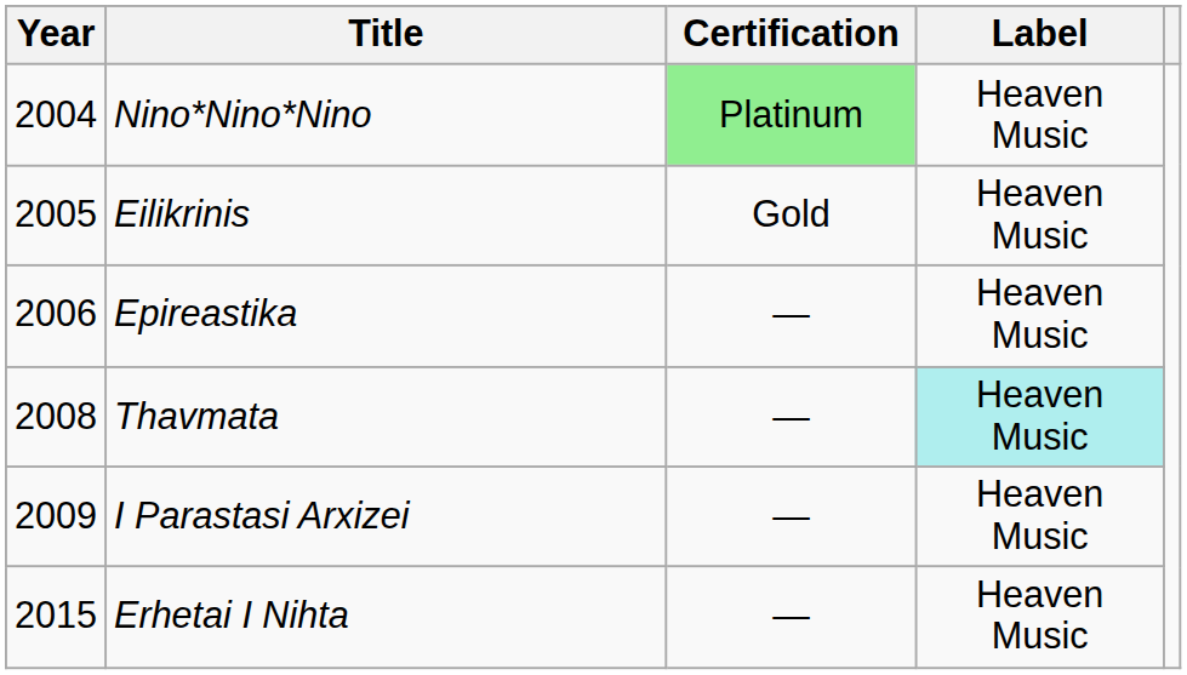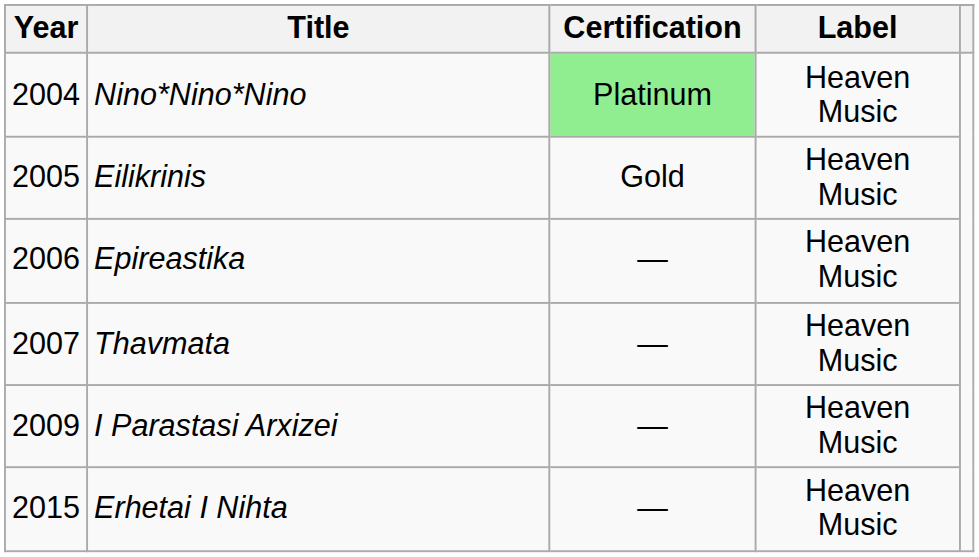Thavmata | Year: 2008 -> 2007
Thavmata | Label: paleturquoise background -> no background
